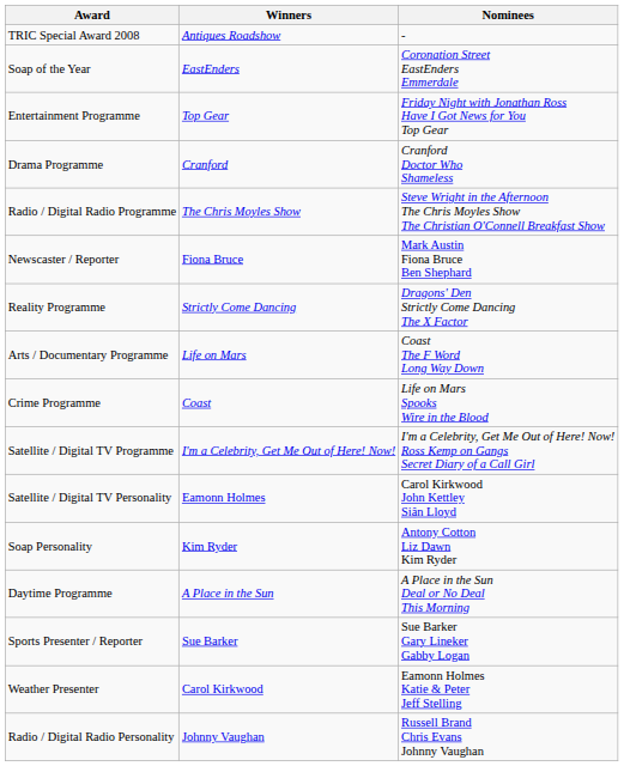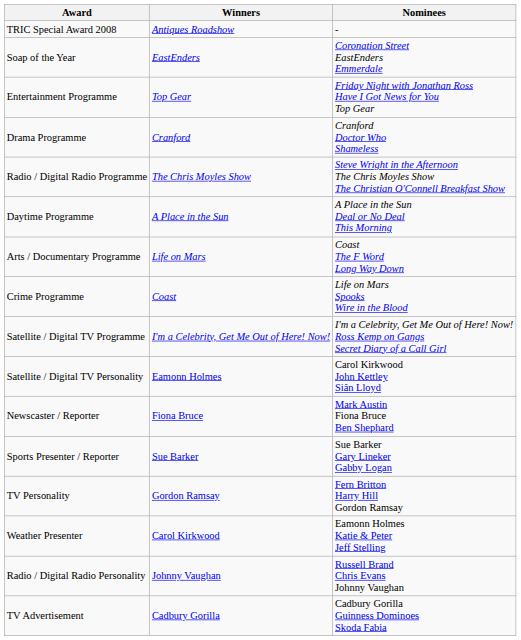rows swapped: Daytime Programme <-> Newscaster / Reporter
- row: Reality Programme | Strictly Come Dancing | Dragons' Den Strictly Come Dancing The X Factor
- row: Soap Personality | Kim Ryder | Antony Cotton Liz Dawn Kim Ryder
+ row: TV Personality | Gordon Ramsay | Fern Britton Harry Hill Gordon Ramsay
+ row: TV Advertisement | Cadbury Gorilla | Cadbury Gorilla Guinness Dominoes Skoda Fabia
